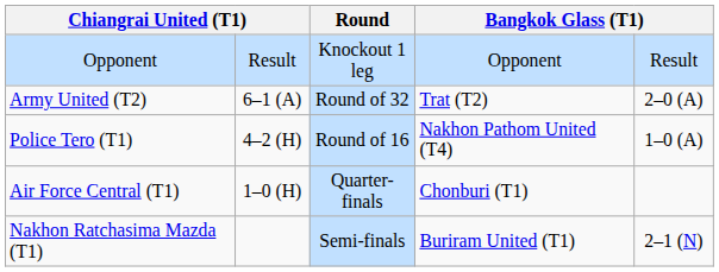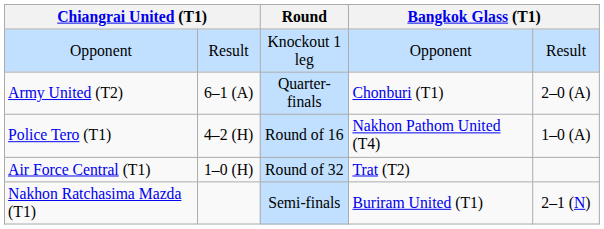Army United (T2) | Round: Round of 32 -> Quarter-finals
Army United (T2) | column 6: Trat (T2) -> Chonburi (T1)
Air Force Central (T1) | Round: Quarter-finals -> Round of 32
Air Force Central (T1) | column 6: Chonburi (T1) -> Trat (T2)
